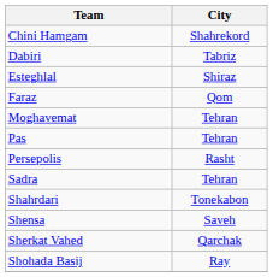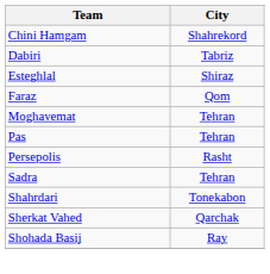- row: Shensa | Saveh
